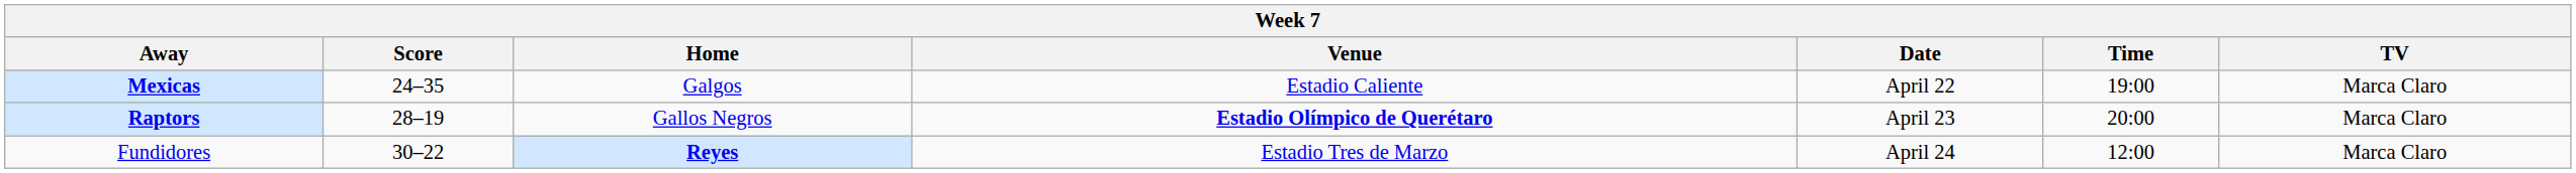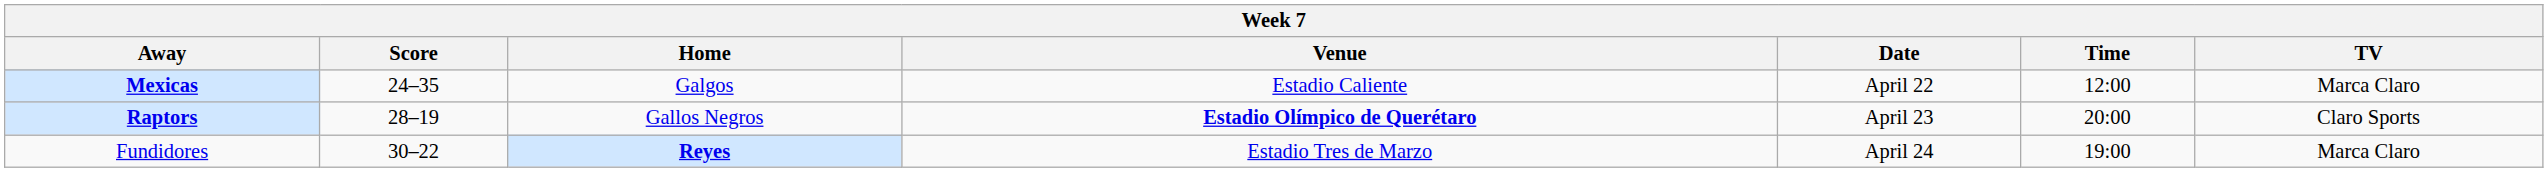Mexicas | Time: 19:00 -> 12:00
Raptors | TV: Marca Claro -> Claro Sports
Fundidores | Time: 12:00 -> 19:00
